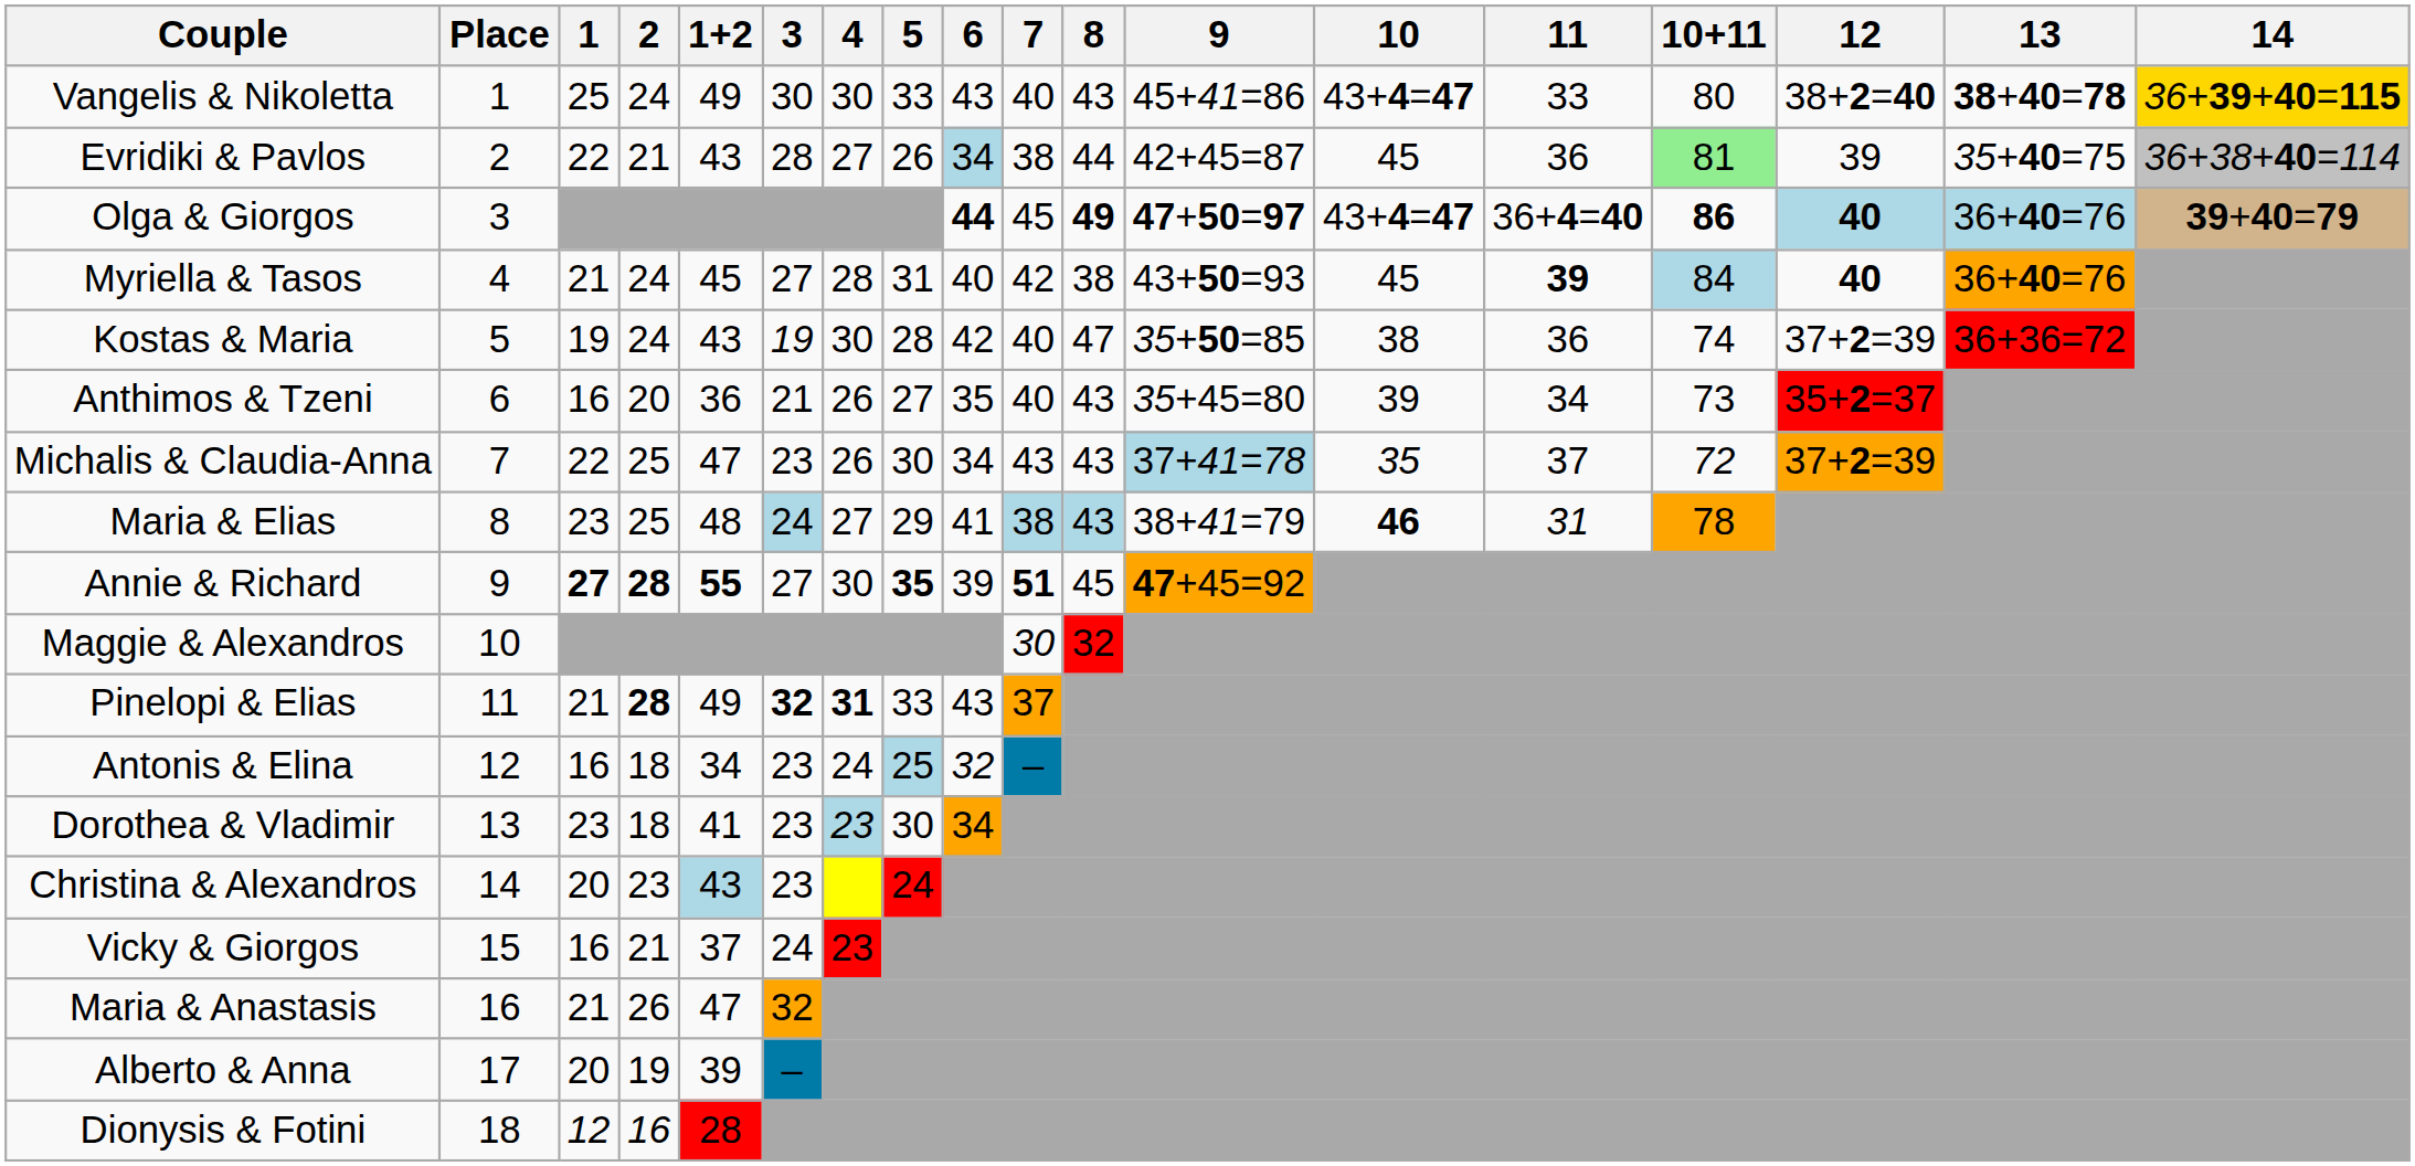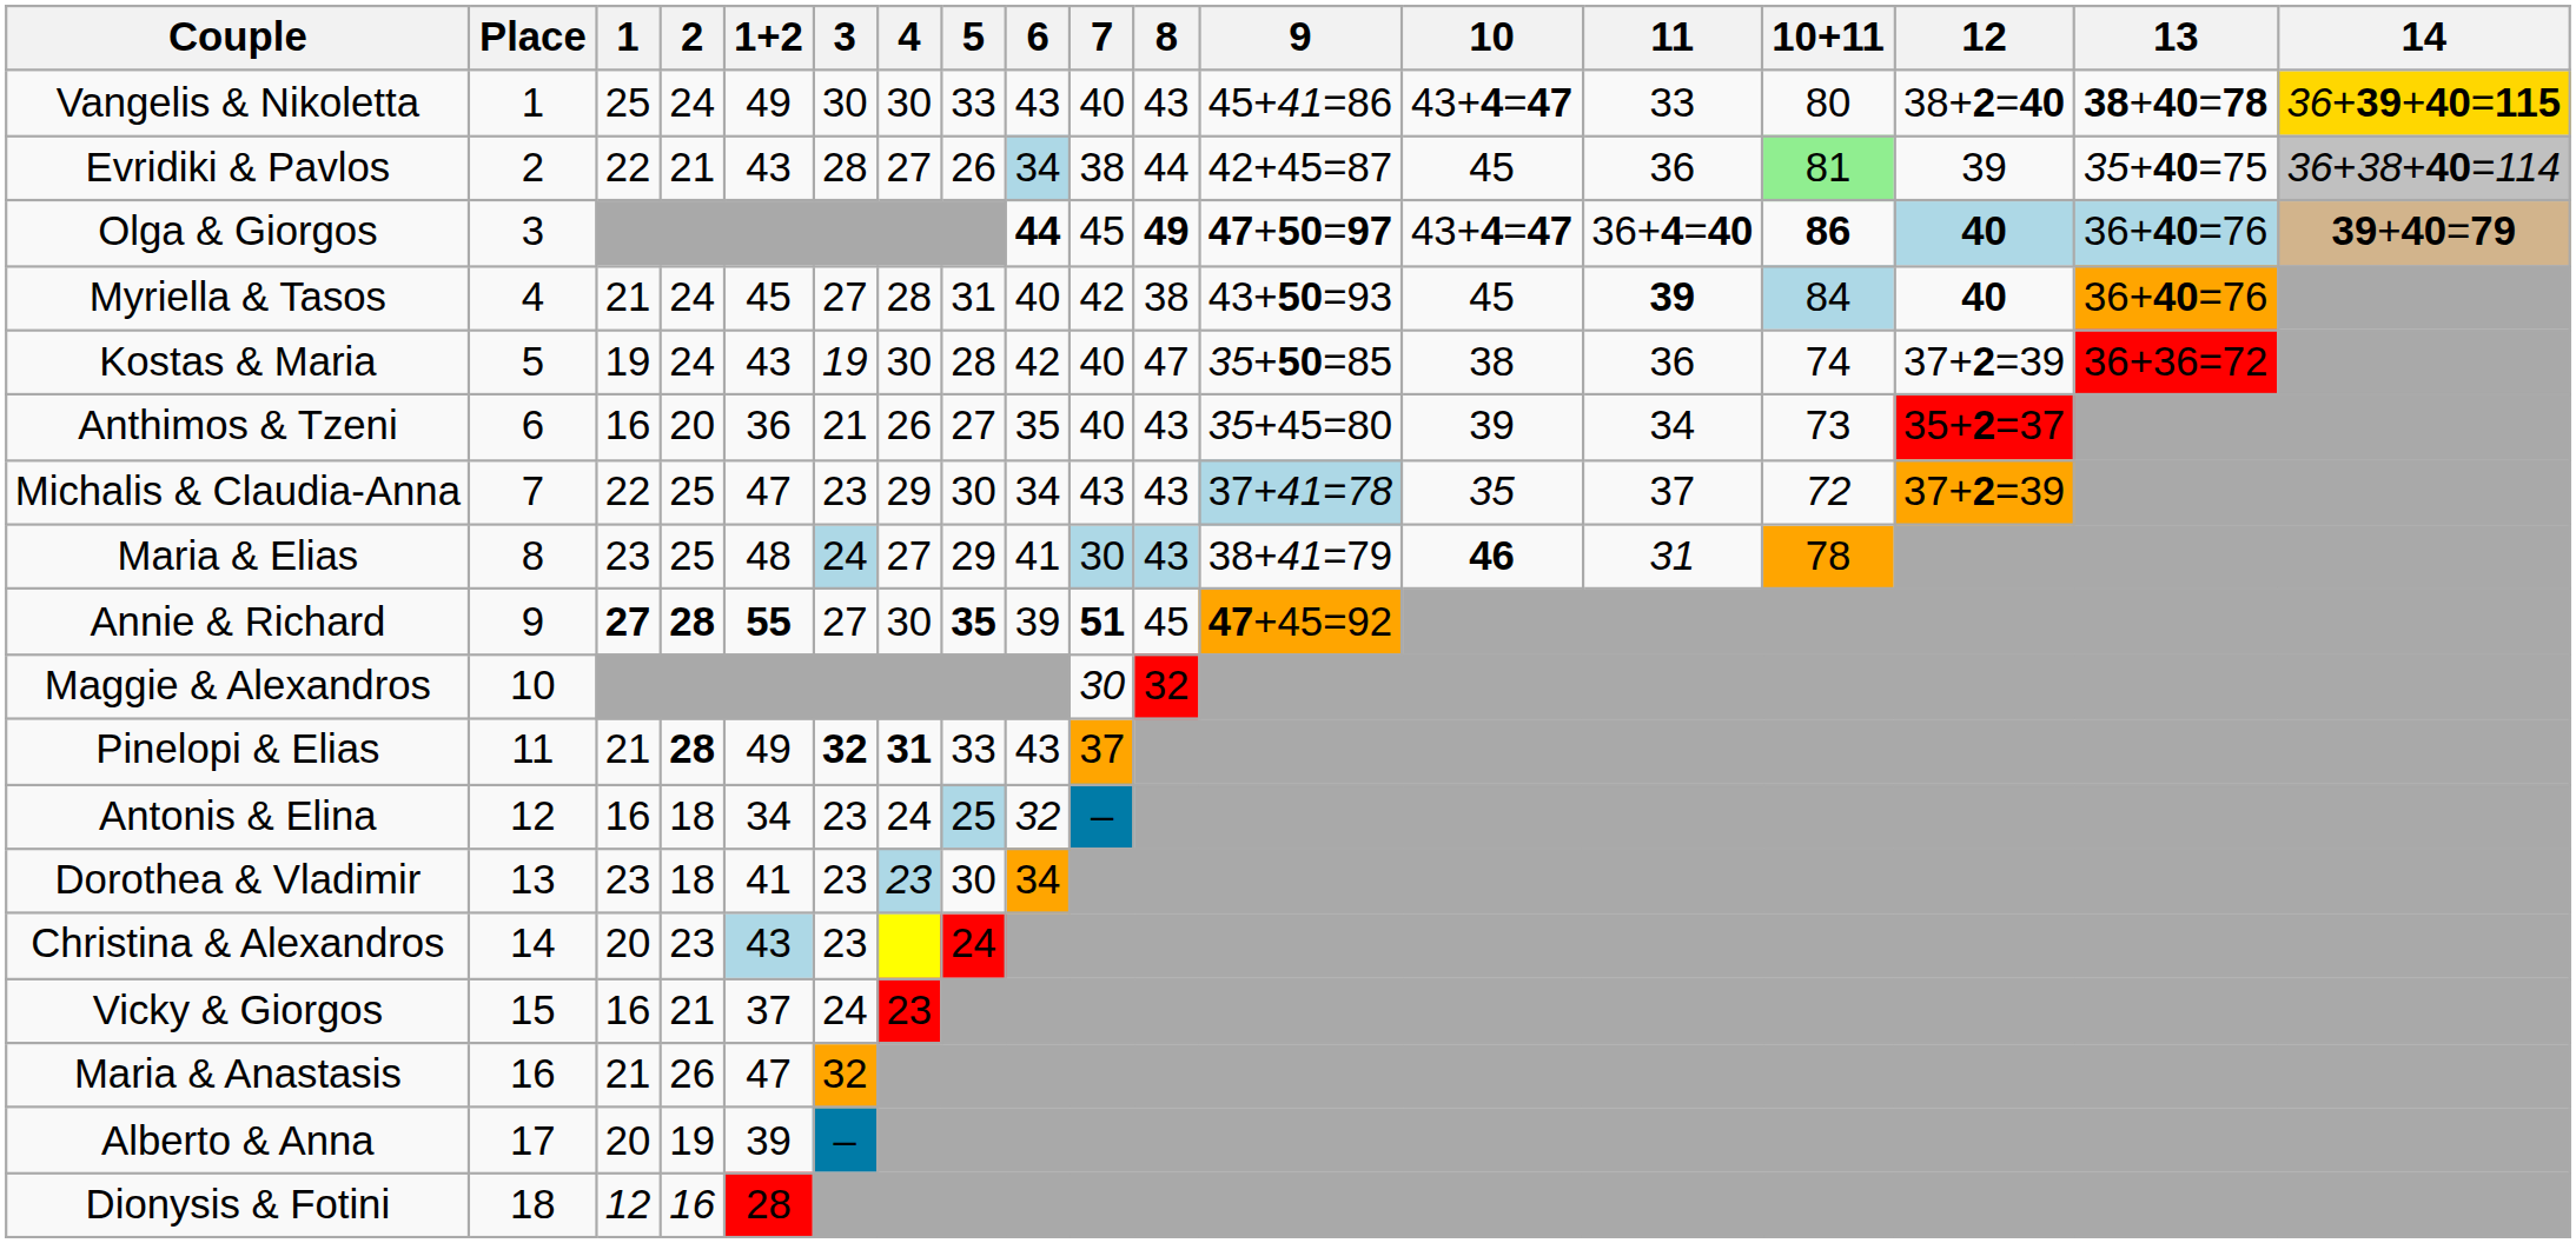Michalis & Claudia-Anna | 4: 26 -> 29
Maria & Elias | 7: 38 -> 30
